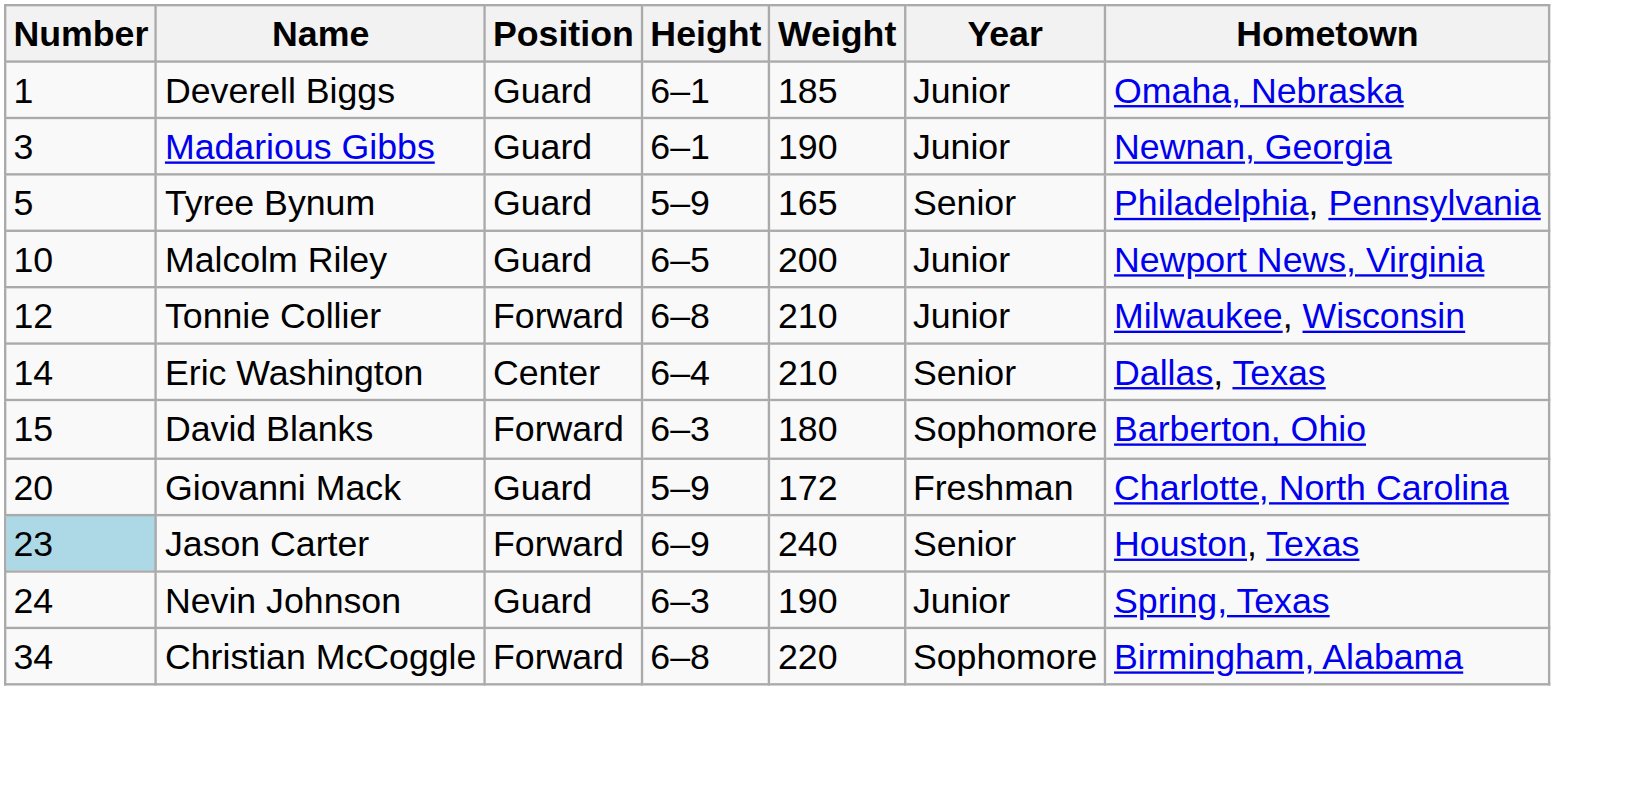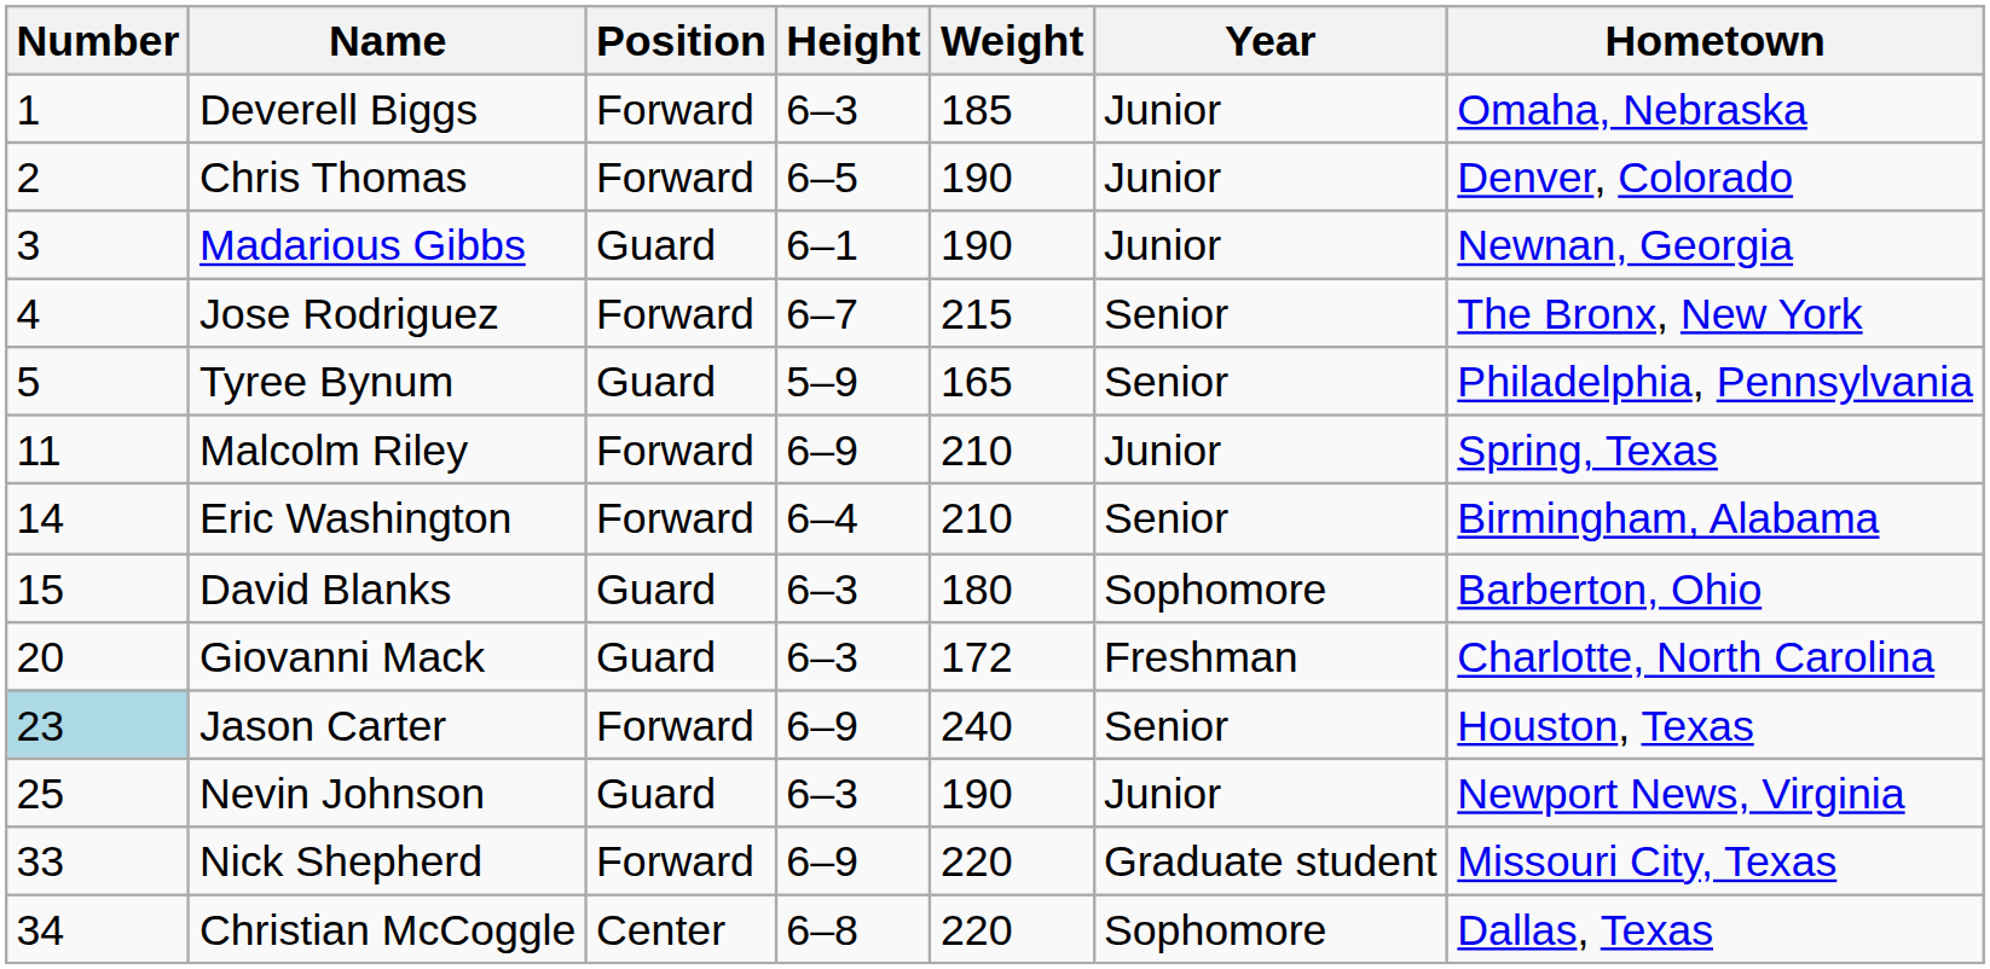Deverell Biggs | Position: Guard -> Forward
Deverell Biggs | Height: 6–1 -> 6–3
+ row: 2 | Chris Thomas | Forward | 6–5 | 190 | Junior | Denver, Colorado
+ row: 4 | Jose Rodriguez | Forward | 6–7 | 215 | Senior | The Bronx, New York
Malcolm Riley | Number: 10 -> 11
Malcolm Riley | Position: Guard -> Forward
Malcolm Riley | Height: 6–5 -> 6–9
Malcolm Riley | Weight: 200 -> 210
Malcolm Riley | Hometown: Newport News, Virginia -> Spring, Texas
- row: 12 | Tonnie Collier | Forward | 6–8 | 210 | Junior | Milwaukee, Wisconsin
Eric Washington | Position: Center -> Forward
Eric Washington | Hometown: Dallas, Texas -> Birmingham, Alabama
David Blanks | Position: Forward -> Guard
Giovanni Mack | Height: 5–9 -> 6–3
Nevin Johnson | Number: 24 -> 25
Nevin Johnson | Hometown: Spring, Texas -> Newport News, Virginia
+ row: 33 | Nick Shepherd | Forward | 6–9 | 220 | Graduate student | Missouri City, Texas
Christian McCoggle | Position: Forward -> Center
Christian McCoggle | Hometown: Birmingham, Alabama -> Dallas, Texas
